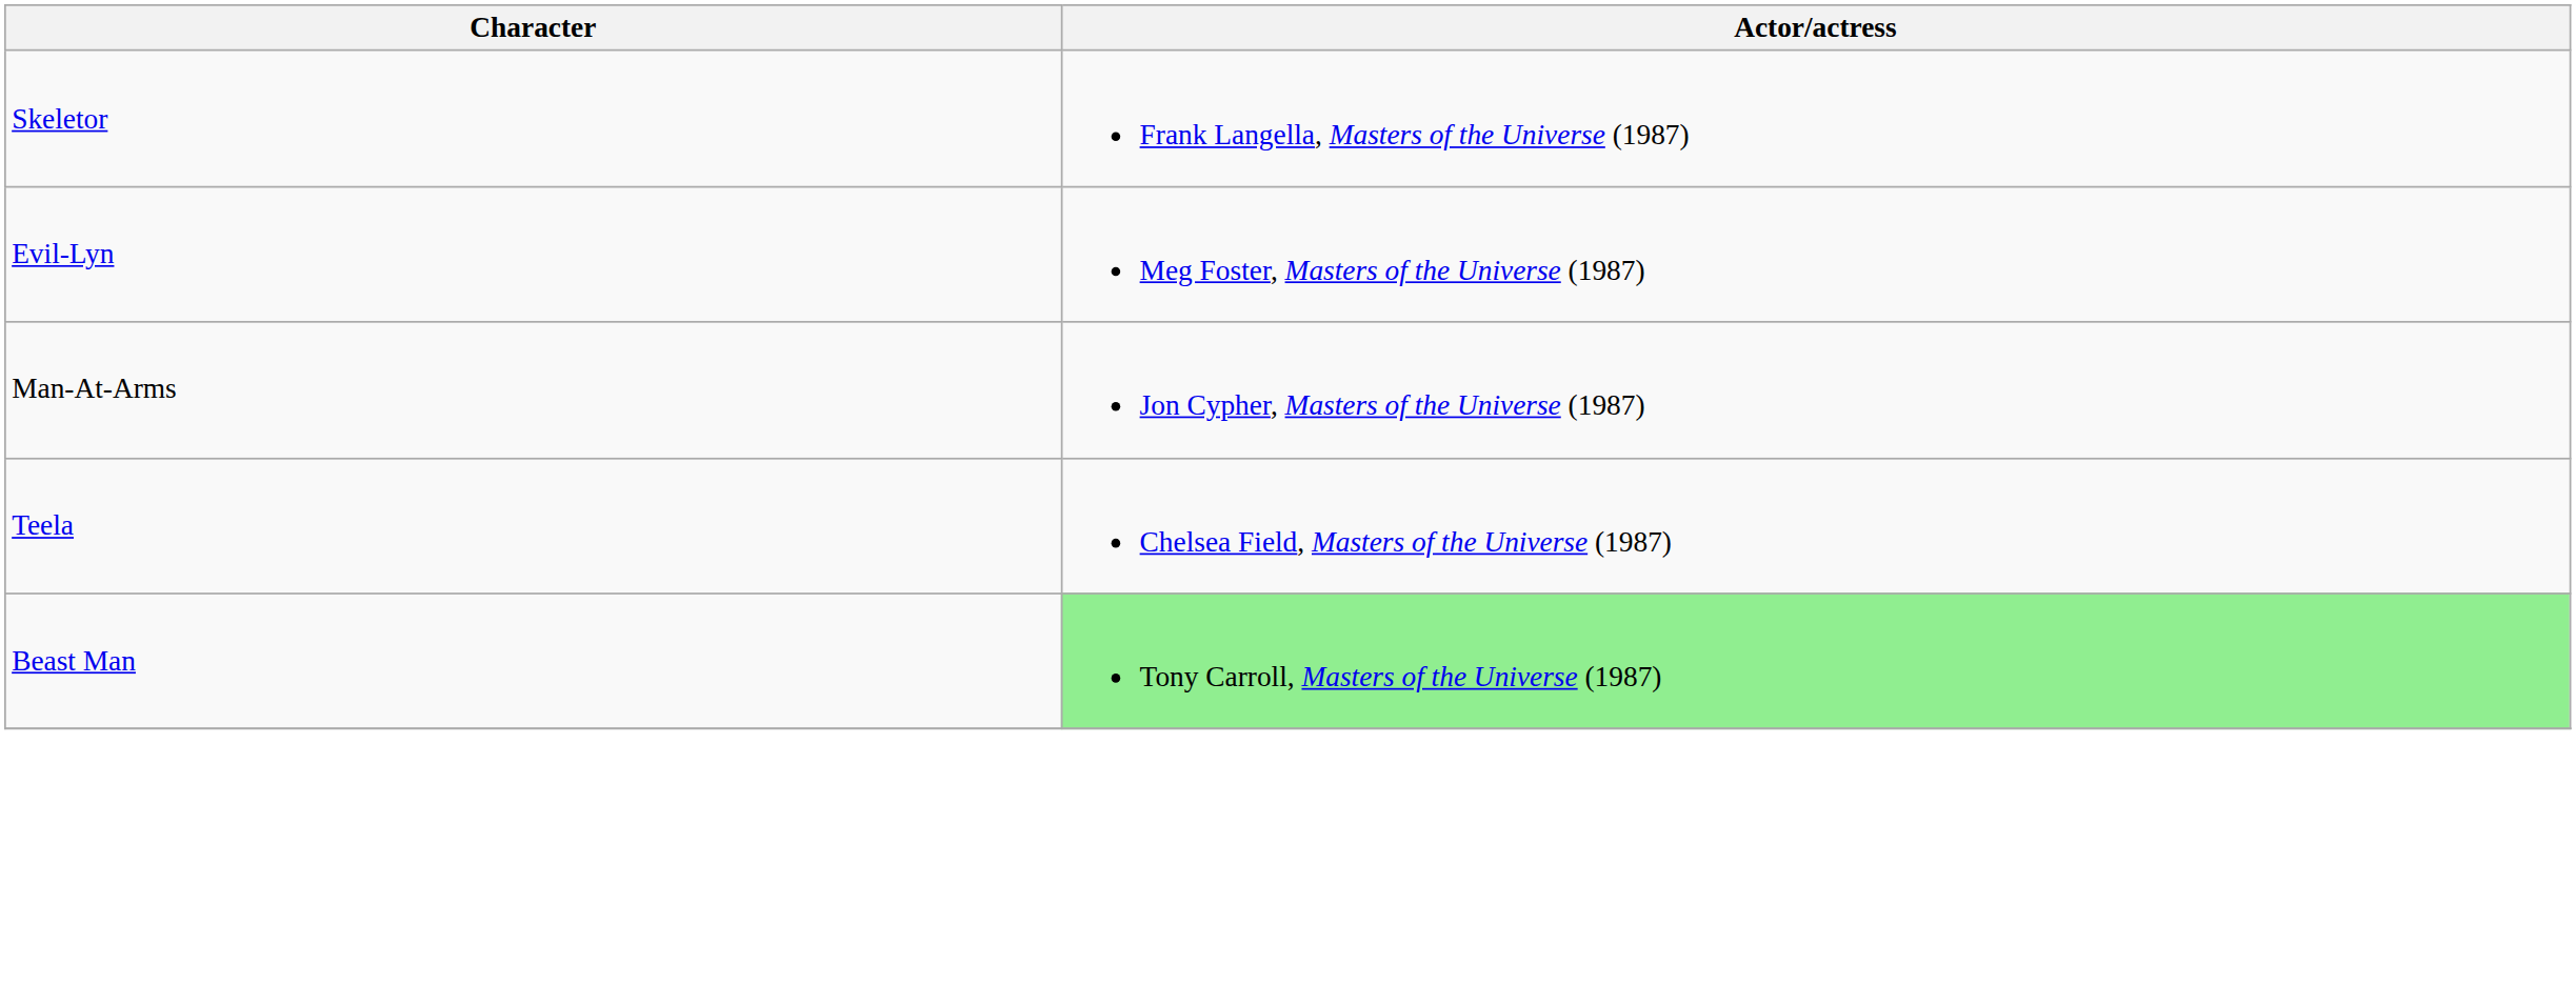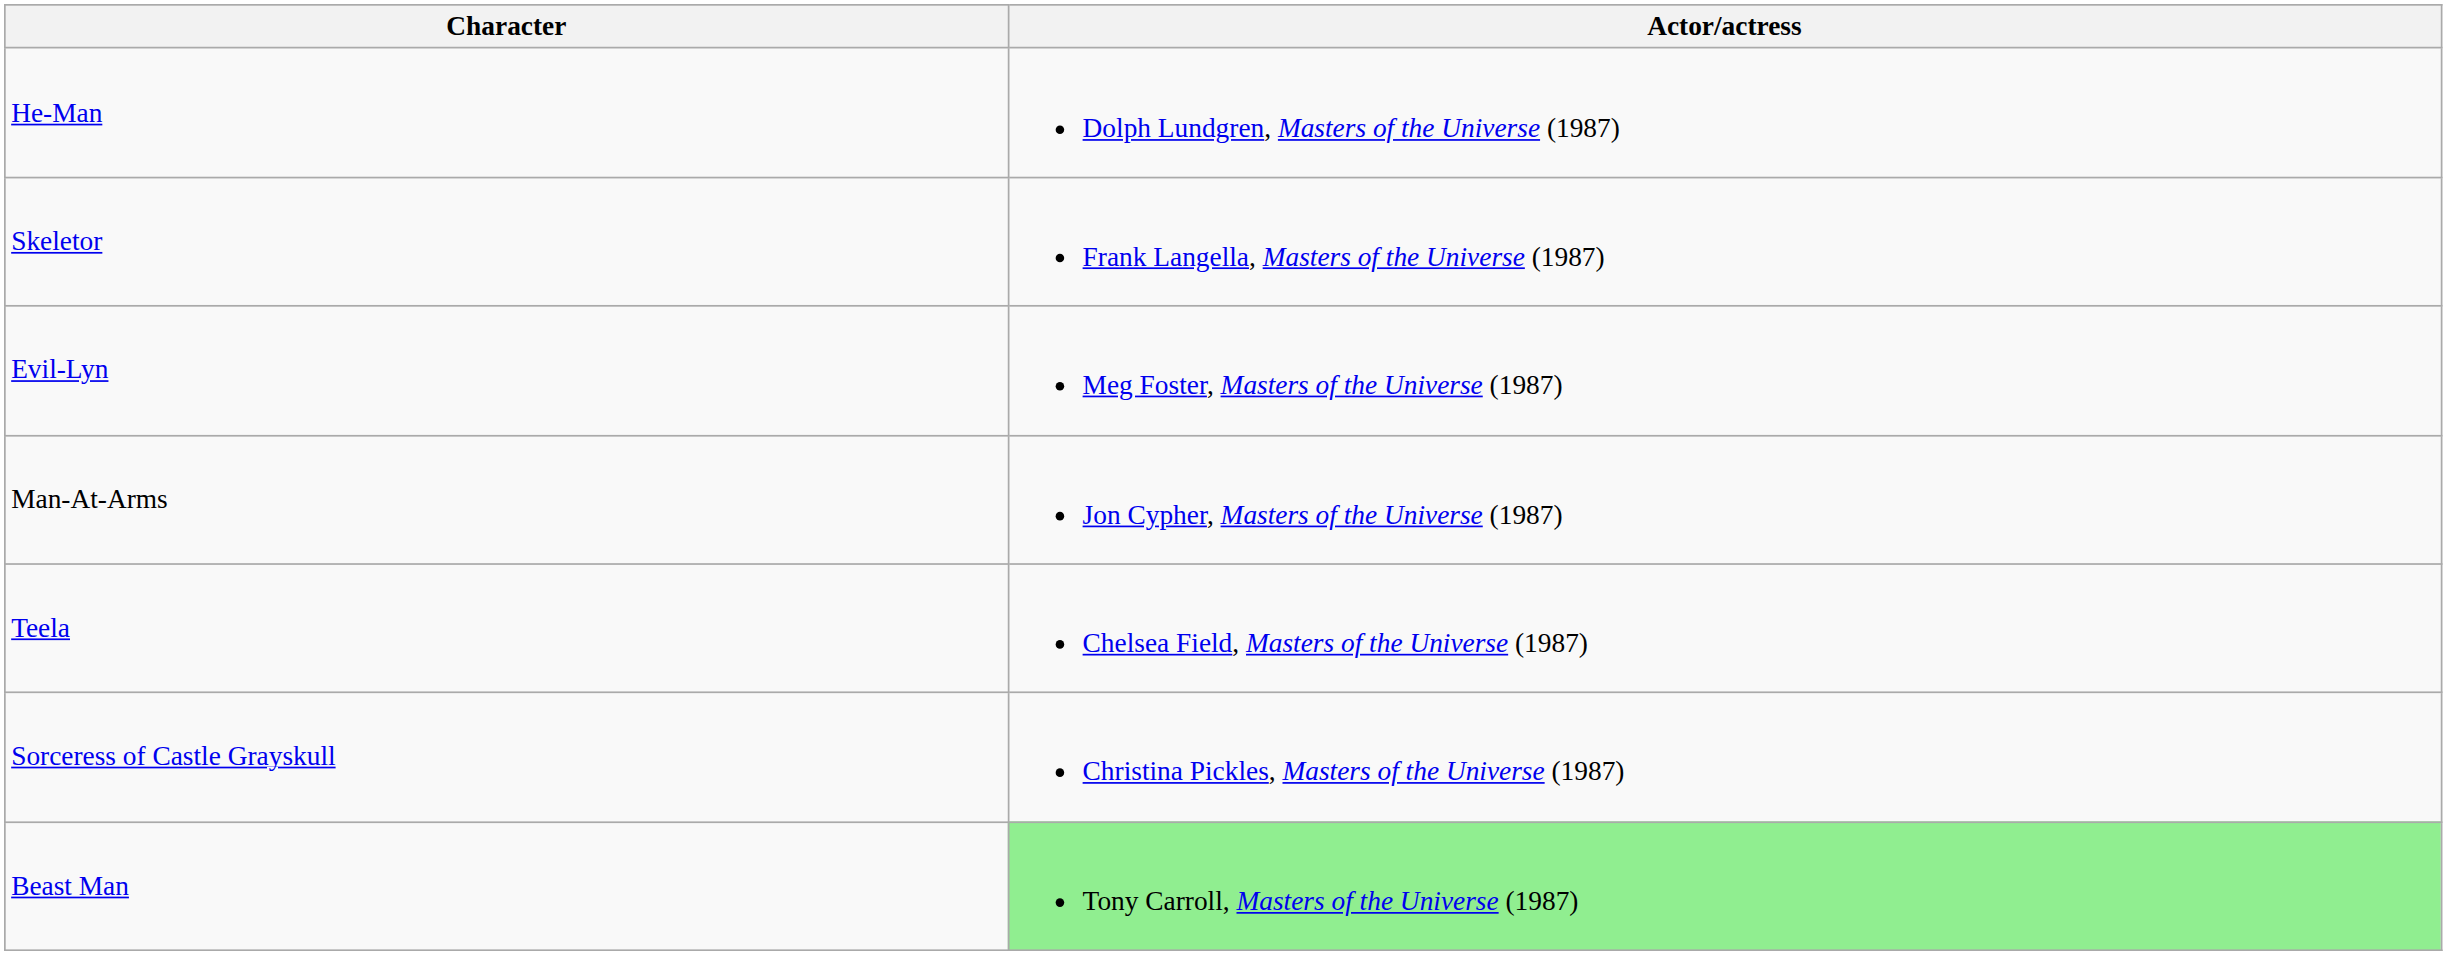+ row: He-Man | Dolph Lundgren, Masters of the Universe (1987)
+ row: Sorceress of Castle Grayskull | Christina Pickles, Masters of the Universe (1987)
